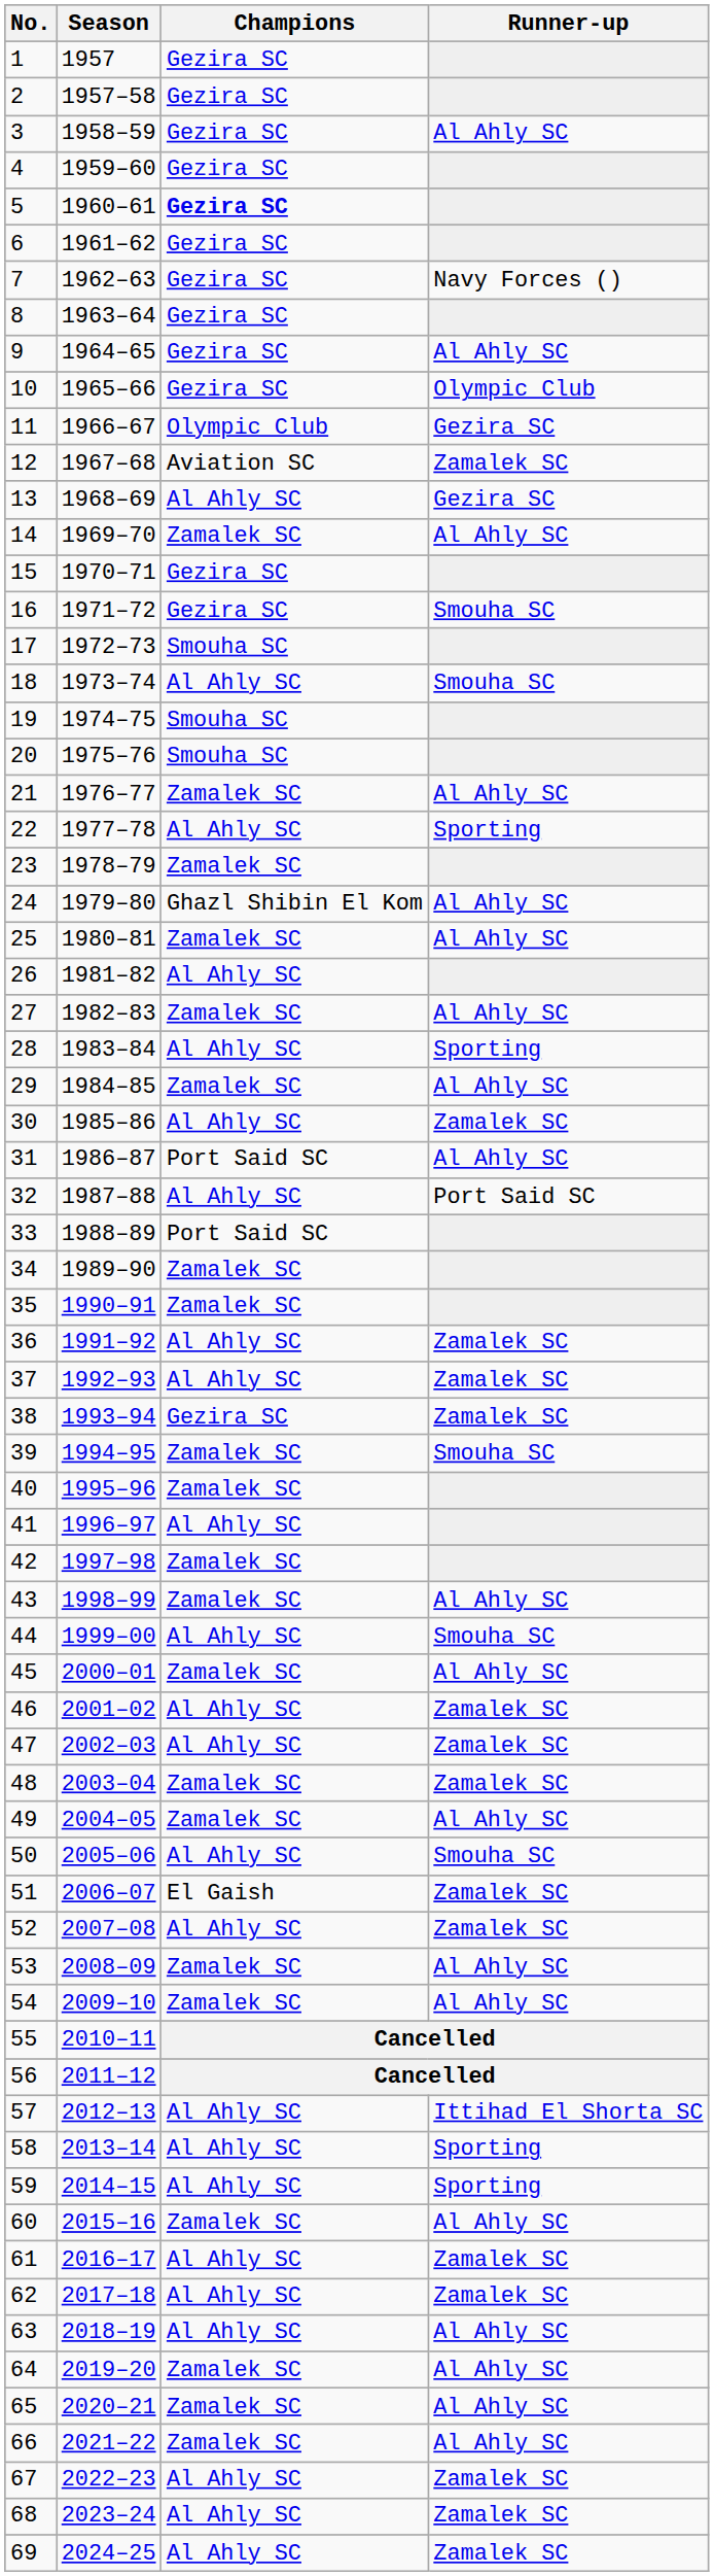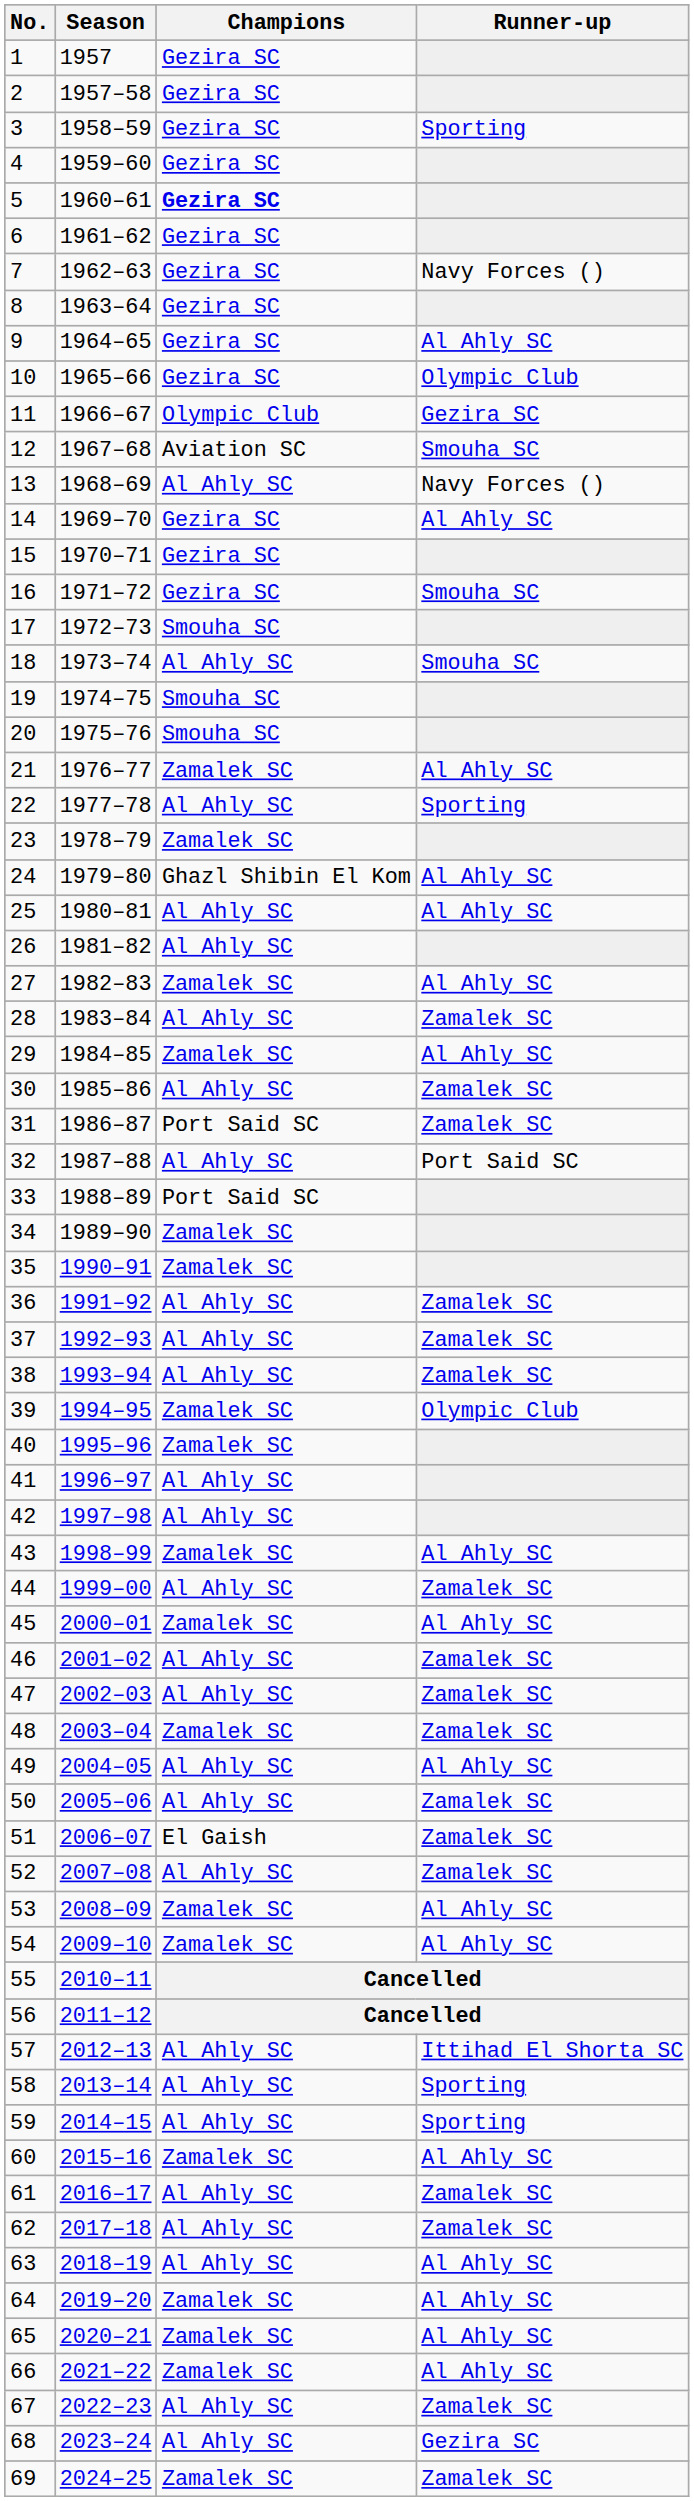3 | Runner-up: Al Ahly SC -> Sporting
12 | Runner-up: Zamalek SC -> Smouha SC
13 | Runner-up: Gezira SC -> Navy Forces ()
14 | Champions: Zamalek SC -> Gezira SC
25 | Champions: Zamalek SC -> Al Ahly SC
28 | Runner-up: Sporting -> Zamalek SC
31 | Runner-up: Al Ahly SC -> Zamalek SC
38 | Champions: Gezira SC -> Al Ahly SC
39 | Runner-up: Smouha SC -> Olympic Club
42 | Champions: Zamalek SC -> Al Ahly SC
44 | Runner-up: Smouha SC -> Zamalek SC
49 | Champions: Zamalek SC -> Al Ahly SC
50 | Runner-up: Smouha SC -> Zamalek SC
68 | Runner-up: Zamalek SC -> Gezira SC
69 | Champions: Al Ahly SC -> Zamalek SC
